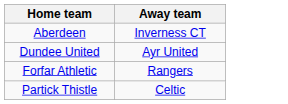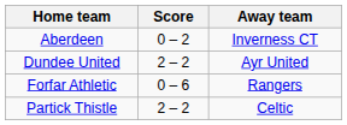+ column: Score | 0 – 2 | 2 – 2 | 0 – 6 | 2 – 2
